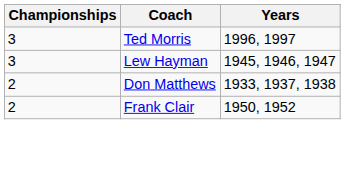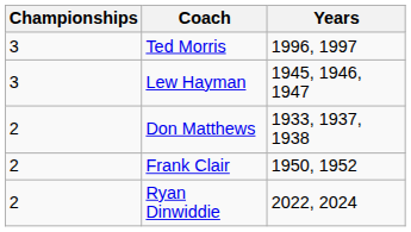+ row: 2 | Ryan Dinwiddie | 2022, 2024
